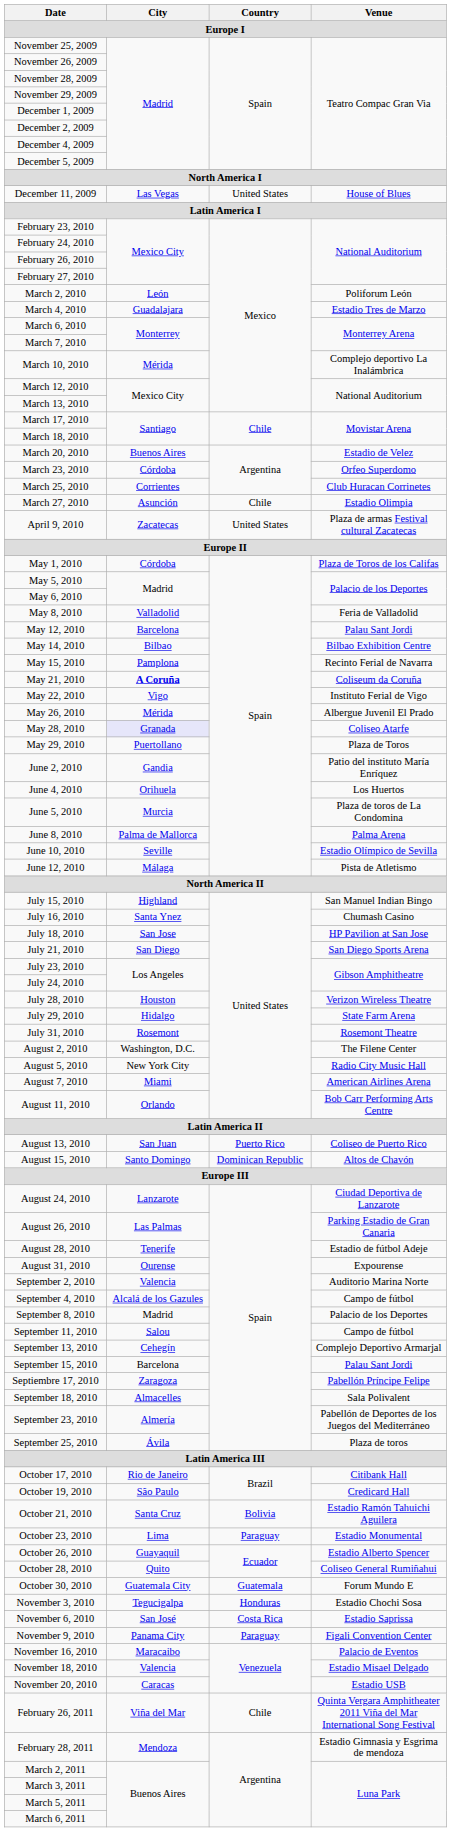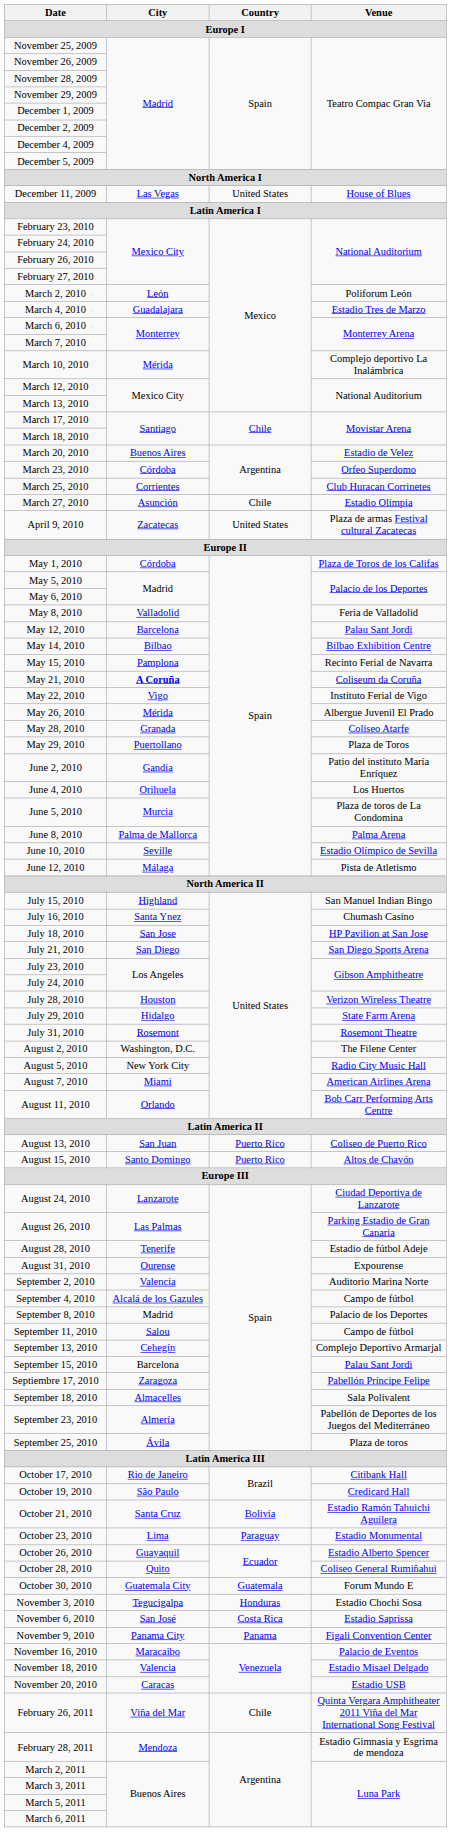May 28, 2010 | City: lavender background -> no background
August 15, 2010 | Country: Dominican Republic -> Puerto Rico
November 9, 2010 | Country: Paraguay -> Panama
